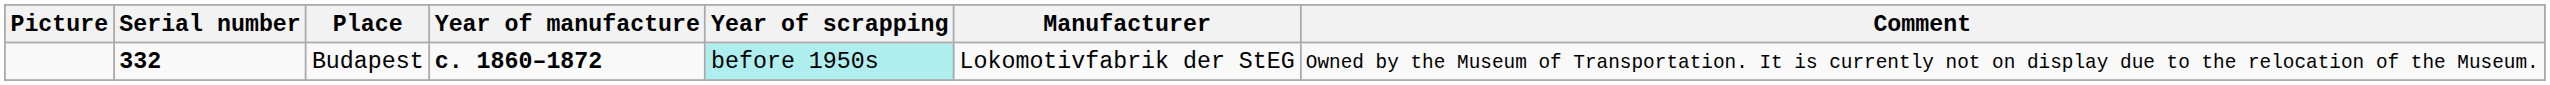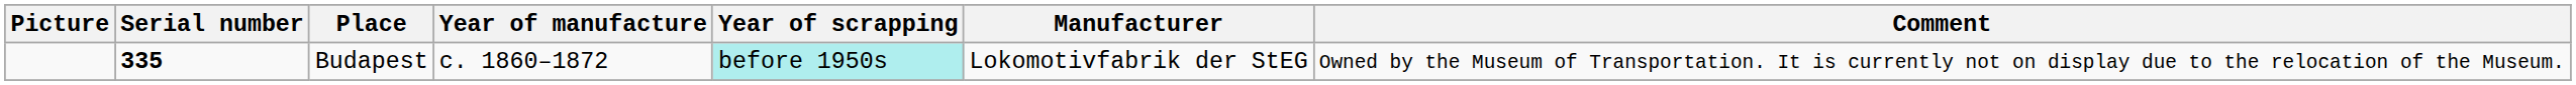Budapest | Serial number: 332 -> 335
Budapest | Year of manufacture: bold -> normal
